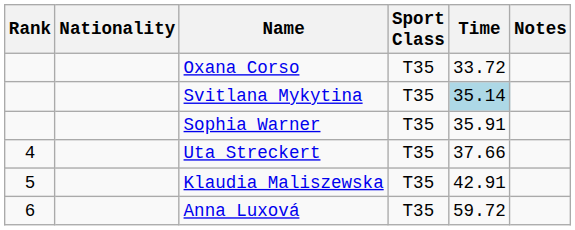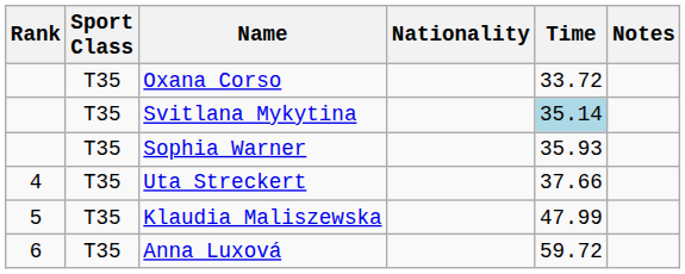columns swapped: Sport Class <-> Nationality
Sophia Warner | Time: 35.91 -> 35.93
Klaudia Maliszewska | Time: 42.91 -> 47.99
